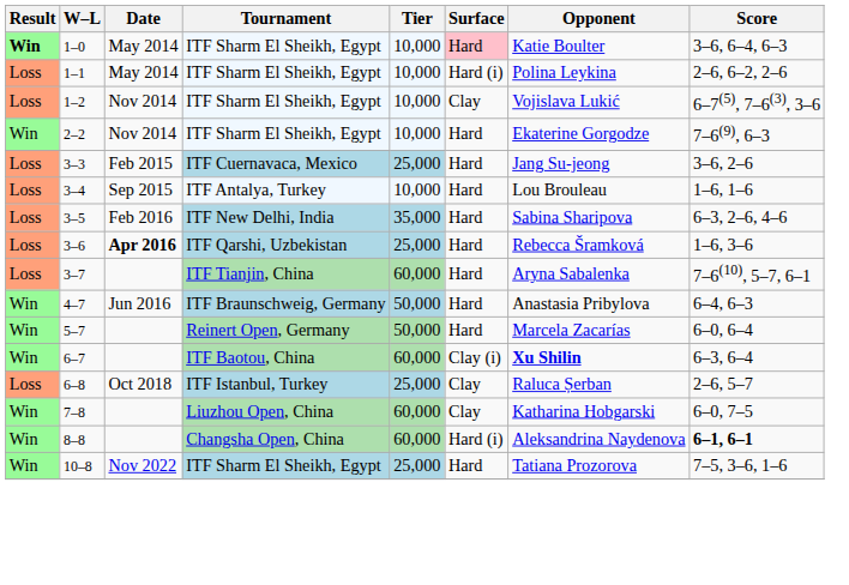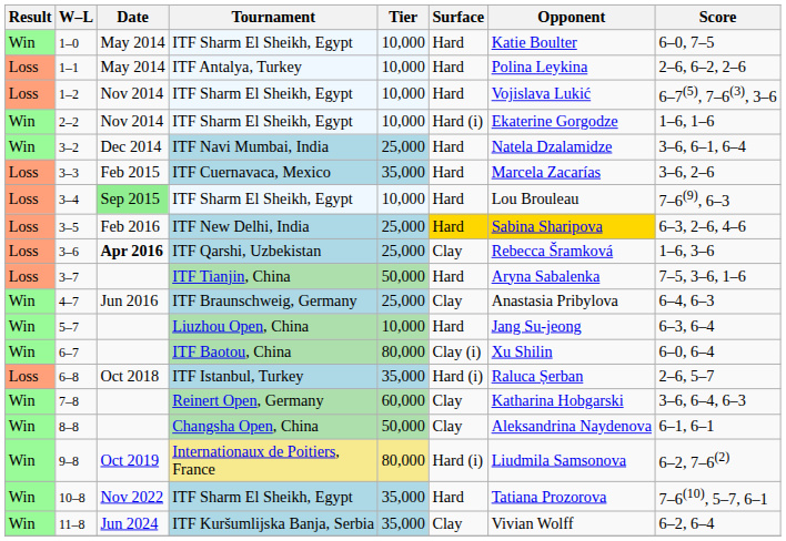1–0 | Result: bold -> normal
1–0 | Surface: pink background -> no background
1–0 | Score: 3–6, 6–4, 6–3 -> 6–0, 7–5
1–1 | Tournament: ITF Sharm El Sheikh, Egypt -> ITF Antalya, Turkey
1–1 | Surface: Hard (i) -> Hard
1–2 | Surface: Clay -> Hard
2–2 | Surface: Hard -> Hard (i)
2–2 | Score: 7–6(9), 6–3 -> 1–6, 1–6
+ row: Win | 3–2 | Dec 2014 | ITF Navi Mumbai, India | 25,000 | Hard | Natela Dzalamidze | 3–6, 6–1, 6–4
3–3 | Tier: 25,000 -> 35,000
3–3 | Opponent: Jang Su-jeong -> Marcela Zacarías
3–4 | Date: no background -> lightgreen background
3–4 | Tournament: ITF Antalya, Turkey -> ITF Sharm El Sheikh, Egypt
3–4 | Score: 1–6, 1–6 -> 7–6(9), 6–3
3–5 | Tier: 35,000 -> 25,000
3–5 | Surface: no background -> gold background
3–5 | Opponent: no background -> gold background
3–6 | Surface: Hard -> Clay
3–7 | Tier: 60,000 -> 50,000
3–7 | Score: 7–6(10), 5–7, 6–1 -> 7–5, 3–6, 1–6
4–7 | Tier: 50,000 -> 25,000
4–7 | Surface: Hard -> Clay
5–7 | Tournament: Reinert Open, Germany -> Liuzhou Open, China
5–7 | Tier: 50,000 -> 10,000
5–7 | Opponent: Marcela Zacarías -> Jang Su-jeong
5–7 | Score: 6–0, 6–4 -> 6–3, 6–4
6–7 | Tier: 60,000 -> 80,000
6–7 | Opponent: bold -> normal
6–7 | Score: 6–3, 6–4 -> 6–0, 6–4
6–8 | Tier: 25,000 -> 35,000
6–8 | Surface: Clay -> Hard (i)
7–8 | Tournament: Liuzhou Open, China -> Reinert Open, Germany
7–8 | Score: 6–0, 7–5 -> 3–6, 6–4, 6–3
8–8 | Tier: 60,000 -> 50,000
8–8 | Surface: Hard (i) -> Clay
8–8 | Score: bold -> normal
+ row: Win | 9–8 | Oct 2019 | Internationaux de Poitiers, France | 80,000 | Hard (i) | Liudmila Samsonova | 6–2, 7–6(2)
10–8 | Tier: 25,000 -> 35,000
10–8 | Score: 7–5, 3–6, 1–6 -> 7–6(10), 5–7, 6–1
+ row: Win | 11–8 | Jun 2024 | ITF Kuršumlijska Banja, Serbia | 35,000 | Clay | Vivian Wolff | 6–2, 6–4
